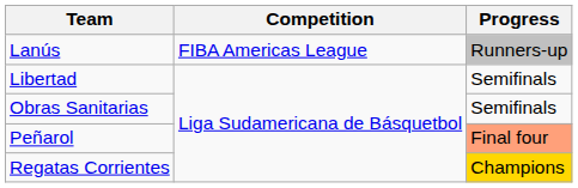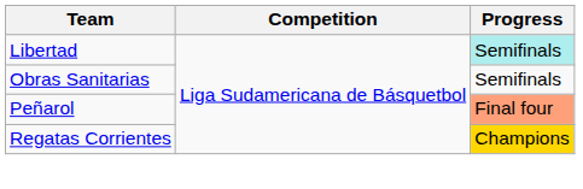- row: Lanús | FIBA Americas League | Runners-up
Libertad | Progress: no background -> paleturquoise background
